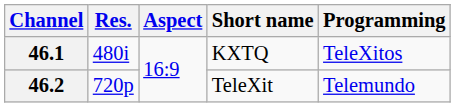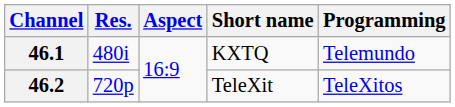46.1 | Programming: TeleXitos -> Telemundo
46.2 | Programming: Telemundo -> TeleXitos
